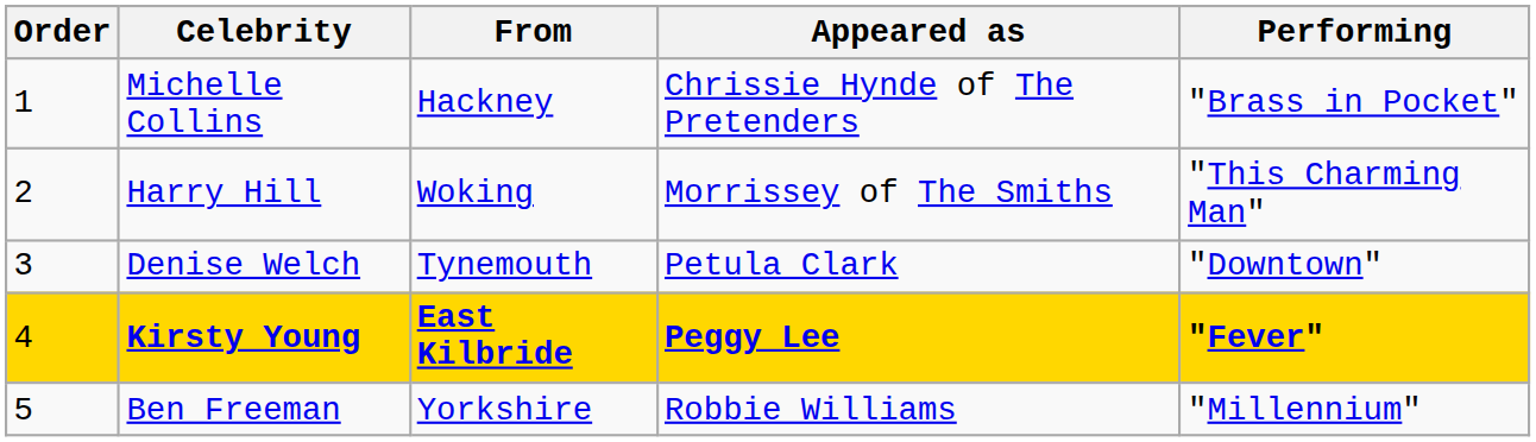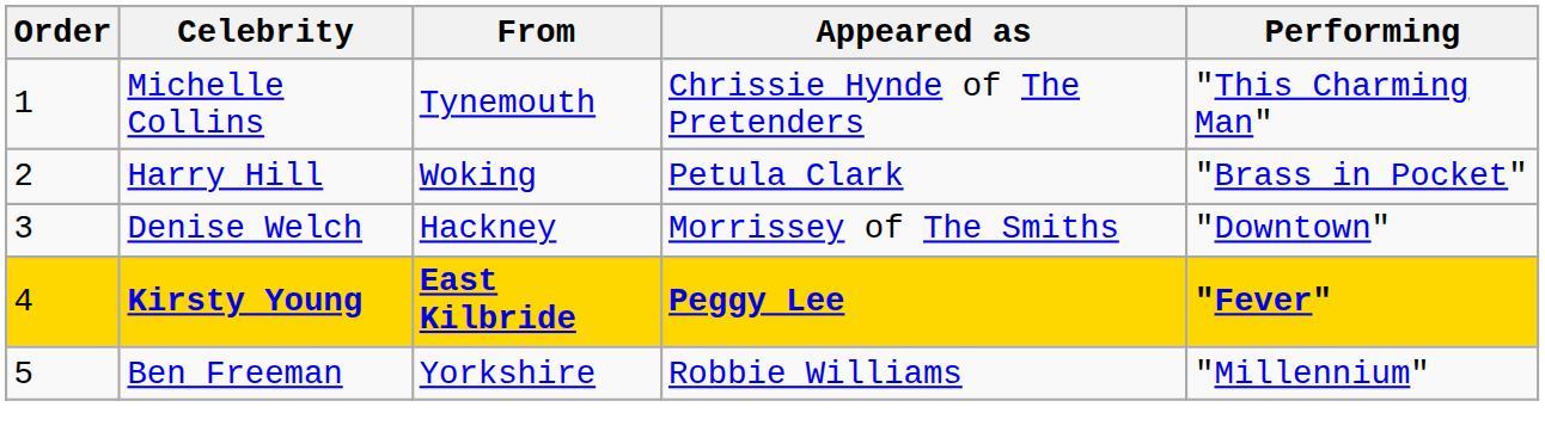Michelle Collins | From: Hackney -> Tynemouth
Michelle Collins | Performing: "Brass in Pocket" -> "This Charming Man"
Harry Hill | Appeared as: Morrissey of The Smiths -> Petula Clark
Harry Hill | Performing: "This Charming Man" -> "Brass in Pocket"
Denise Welch | From: Tynemouth -> Hackney
Denise Welch | Appeared as: Petula Clark -> Morrissey of The Smiths
